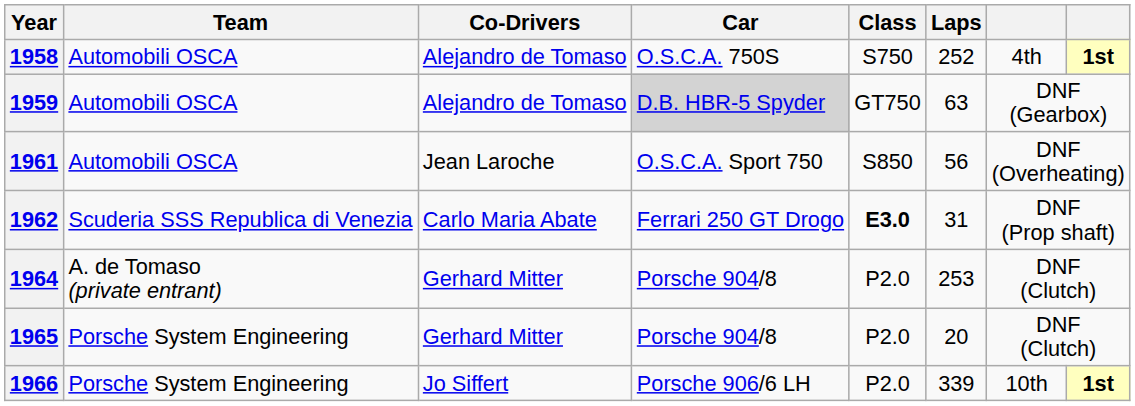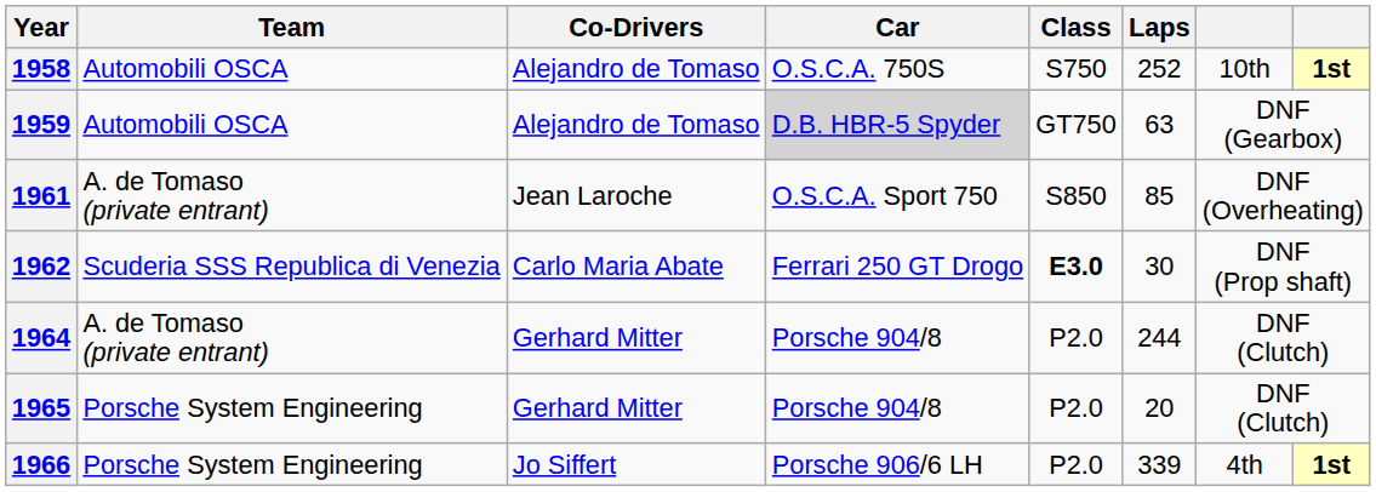1958 | column 7: 4th -> 10th
1961 | Team: Automobili OSCA -> A. de Tomaso (private entrant)
1961 | Laps: 56 -> 85
1962 | Laps: 31 -> 30
1964 | Laps: 253 -> 244
1966 | column 7: 10th -> 4th
